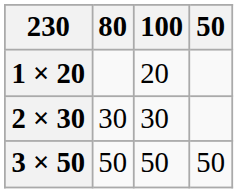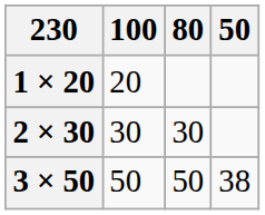columns swapped: 100 <-> 80
3 × 50 | 50: 50 -> 38
